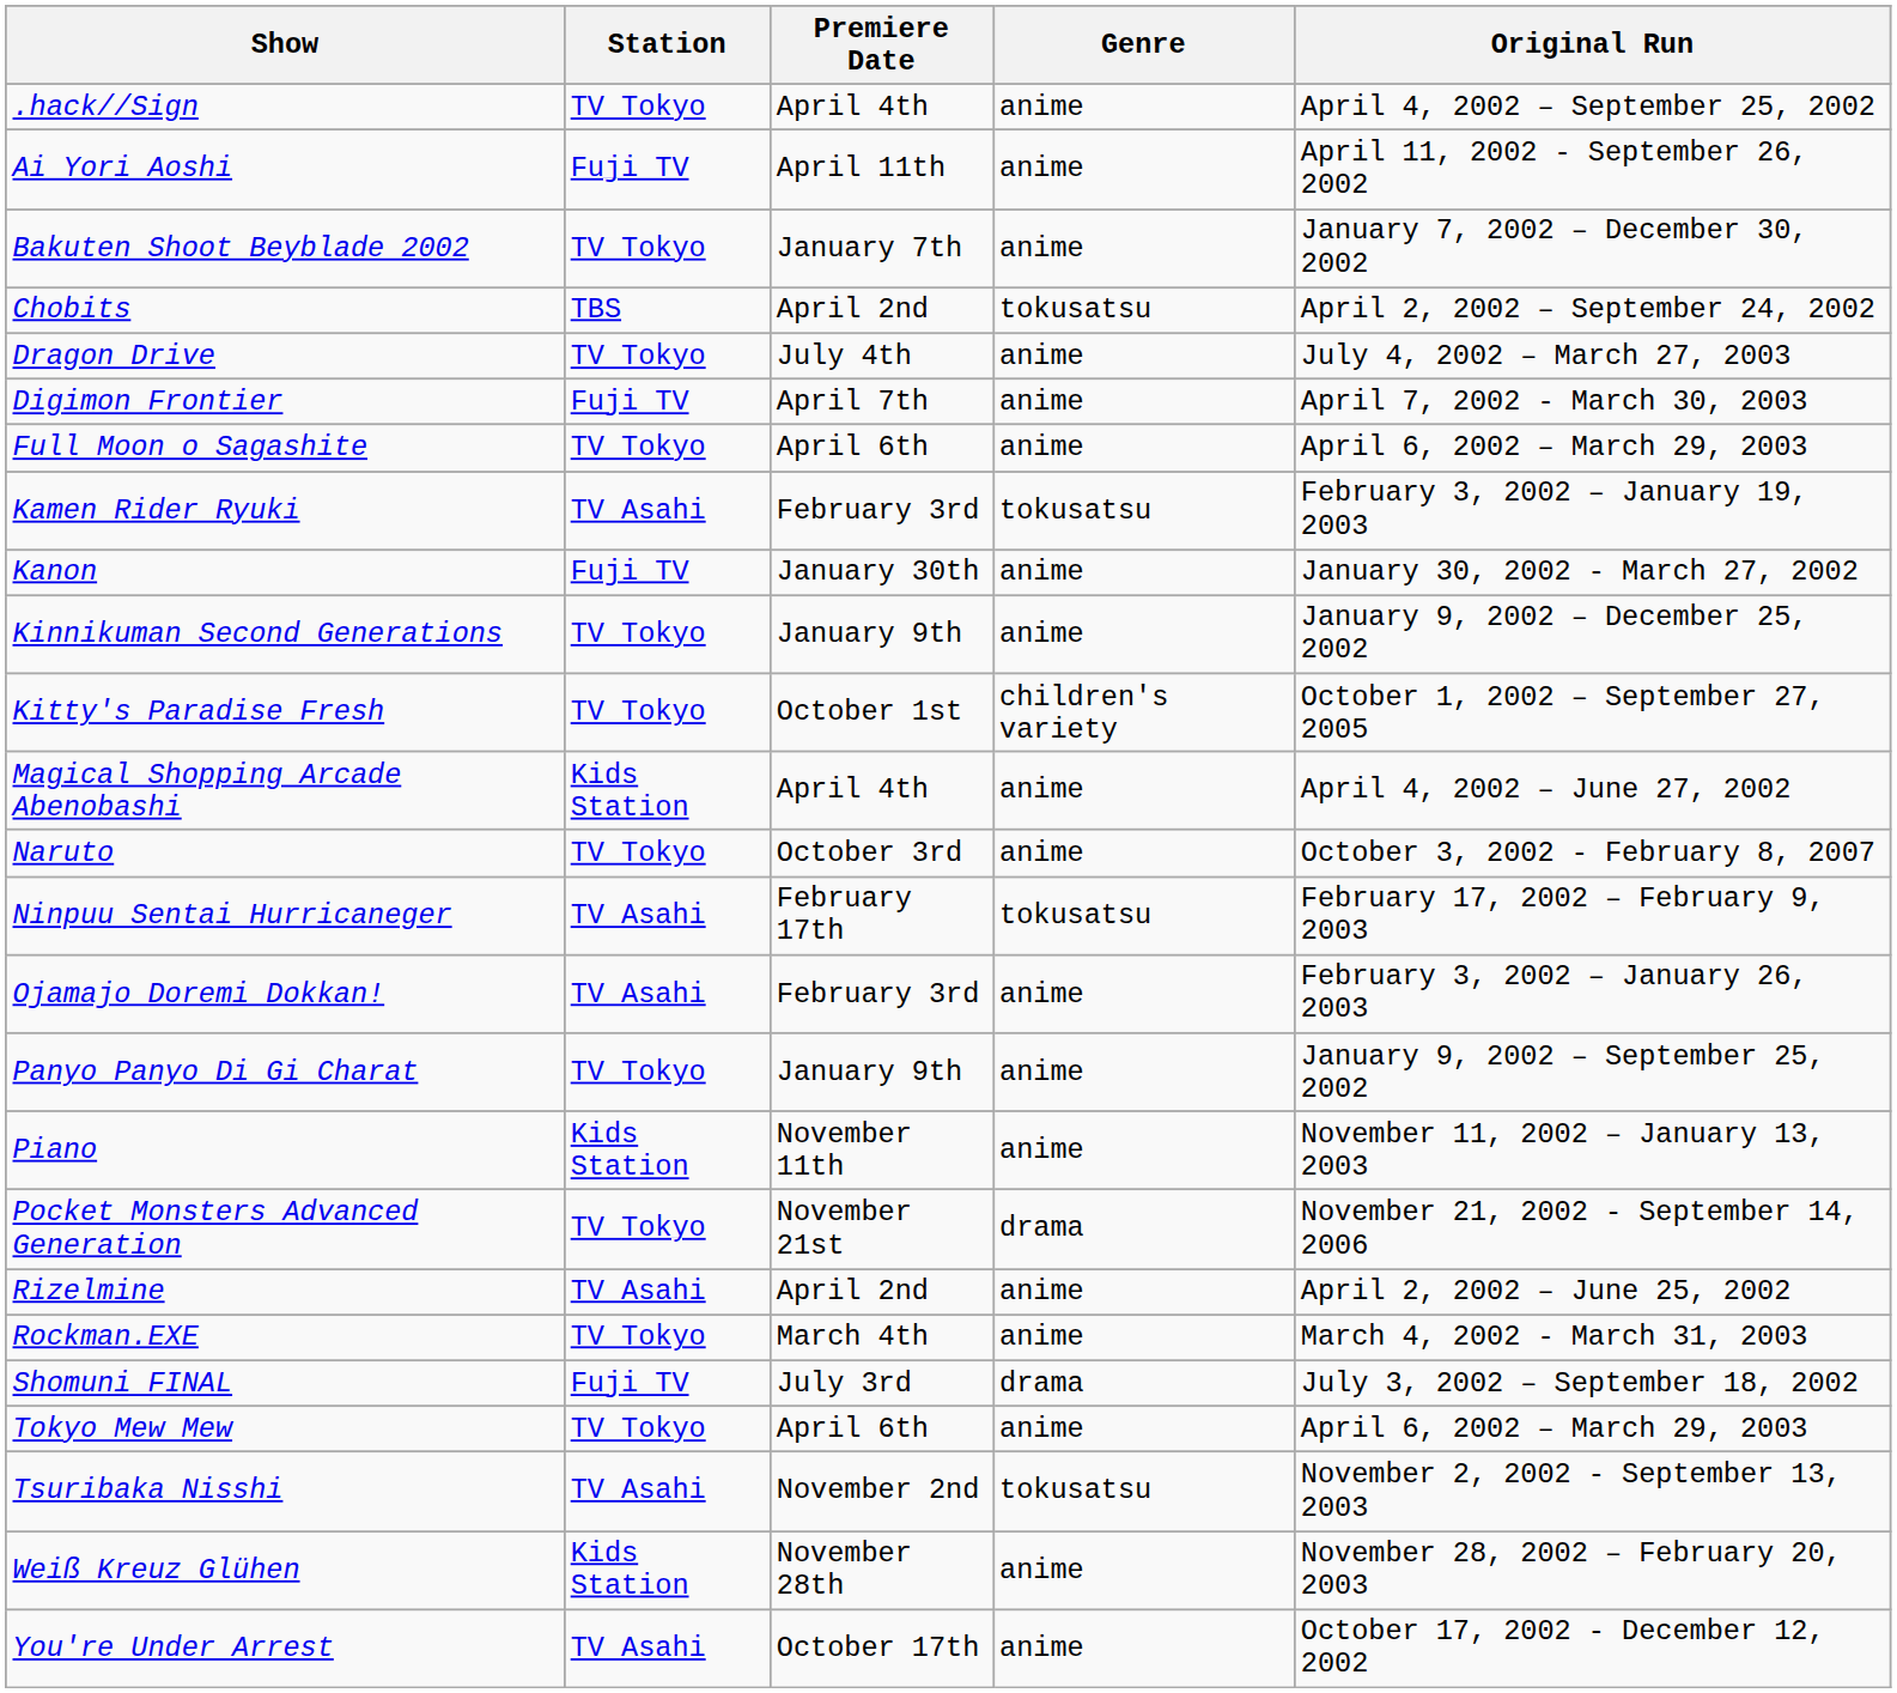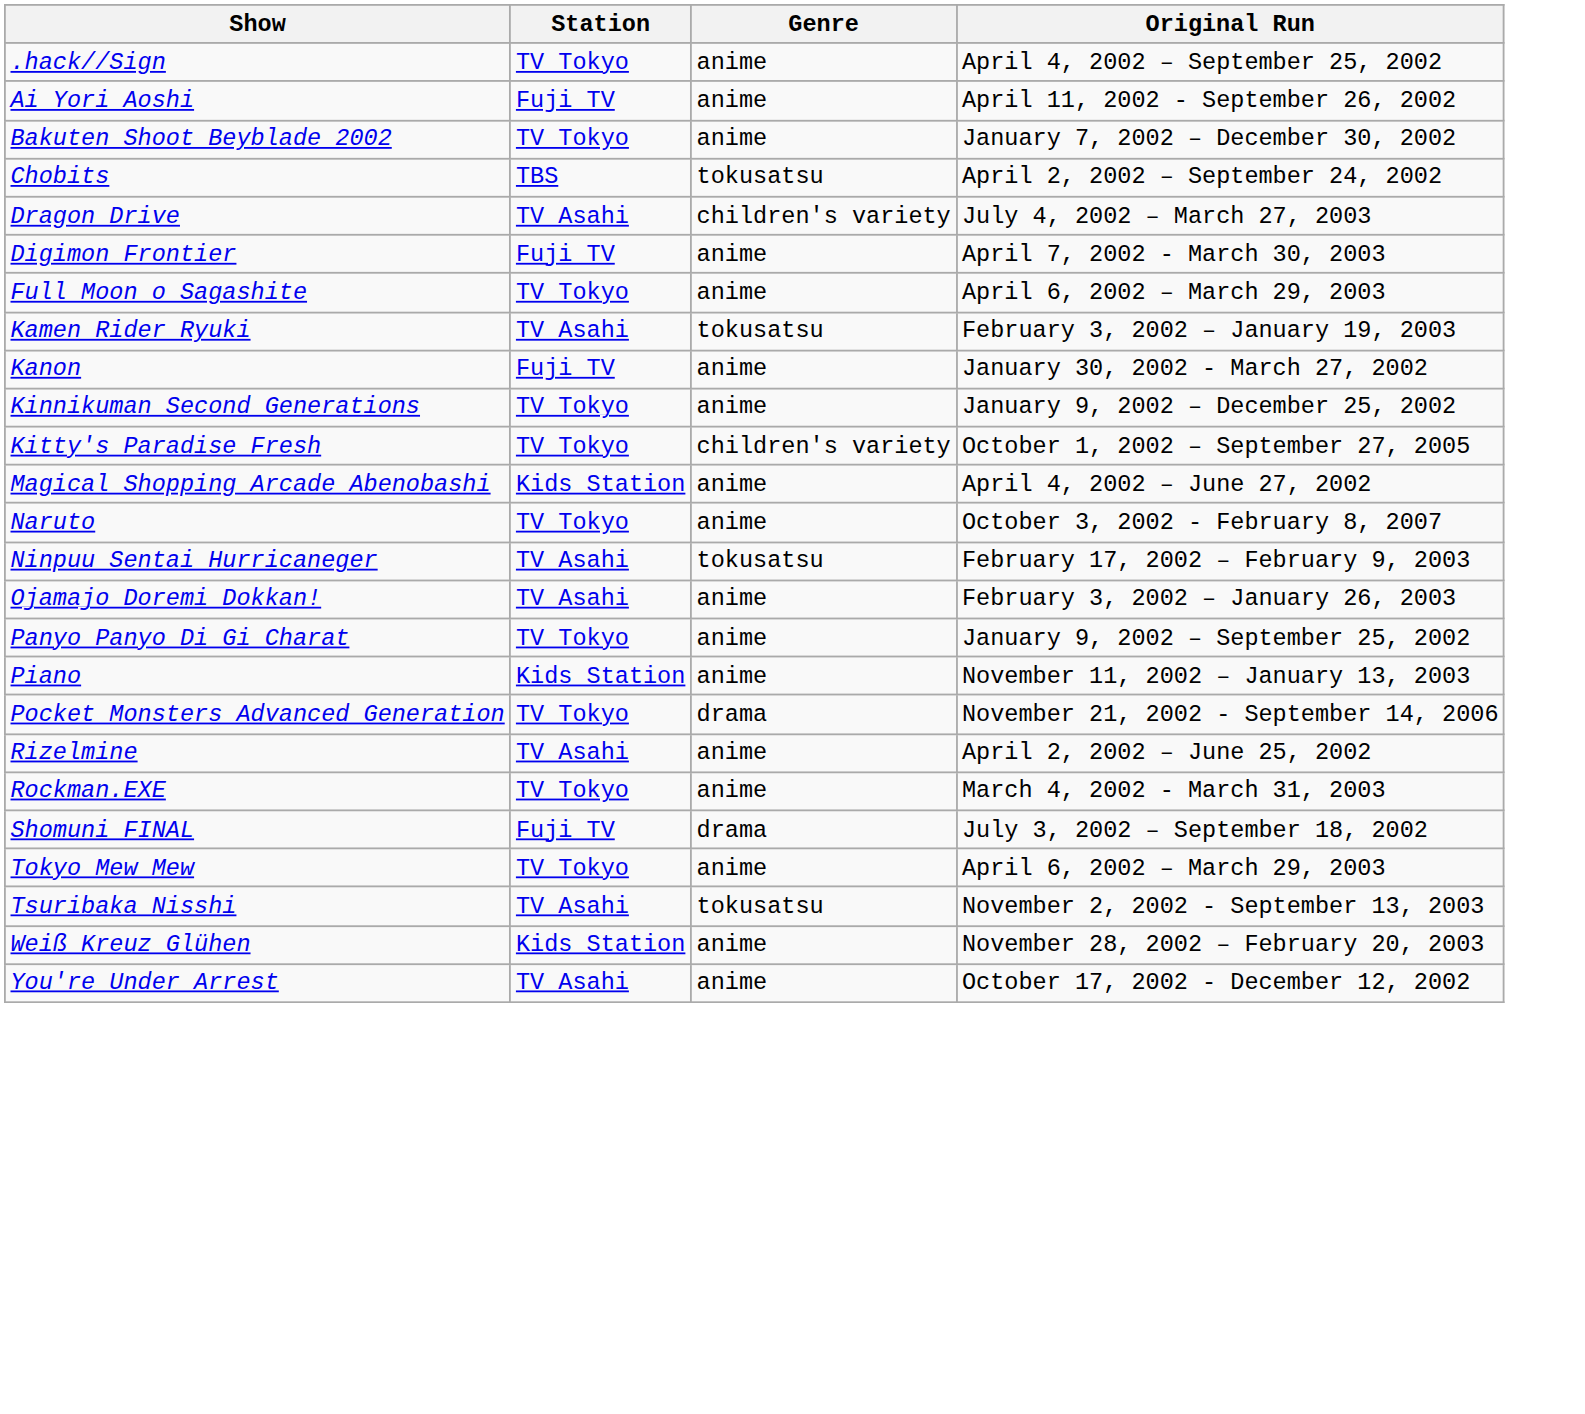- column: Premiere Date | April 4th | April 11th | January 7th | April 2nd | July 4th | April 7th | April 6th | February 3rd | January 30th | January 9th | October 1st | April 4th | October 3rd | February 17th | February 3rd | January 9th | November 11th | November 21st | April 2nd | March 4th | July 3rd | April 6th | November 2nd | November 28th | October 17th
Dragon Drive | Station: TV Tokyo -> TV Asahi
Dragon Drive | Genre: anime -> children's variety
